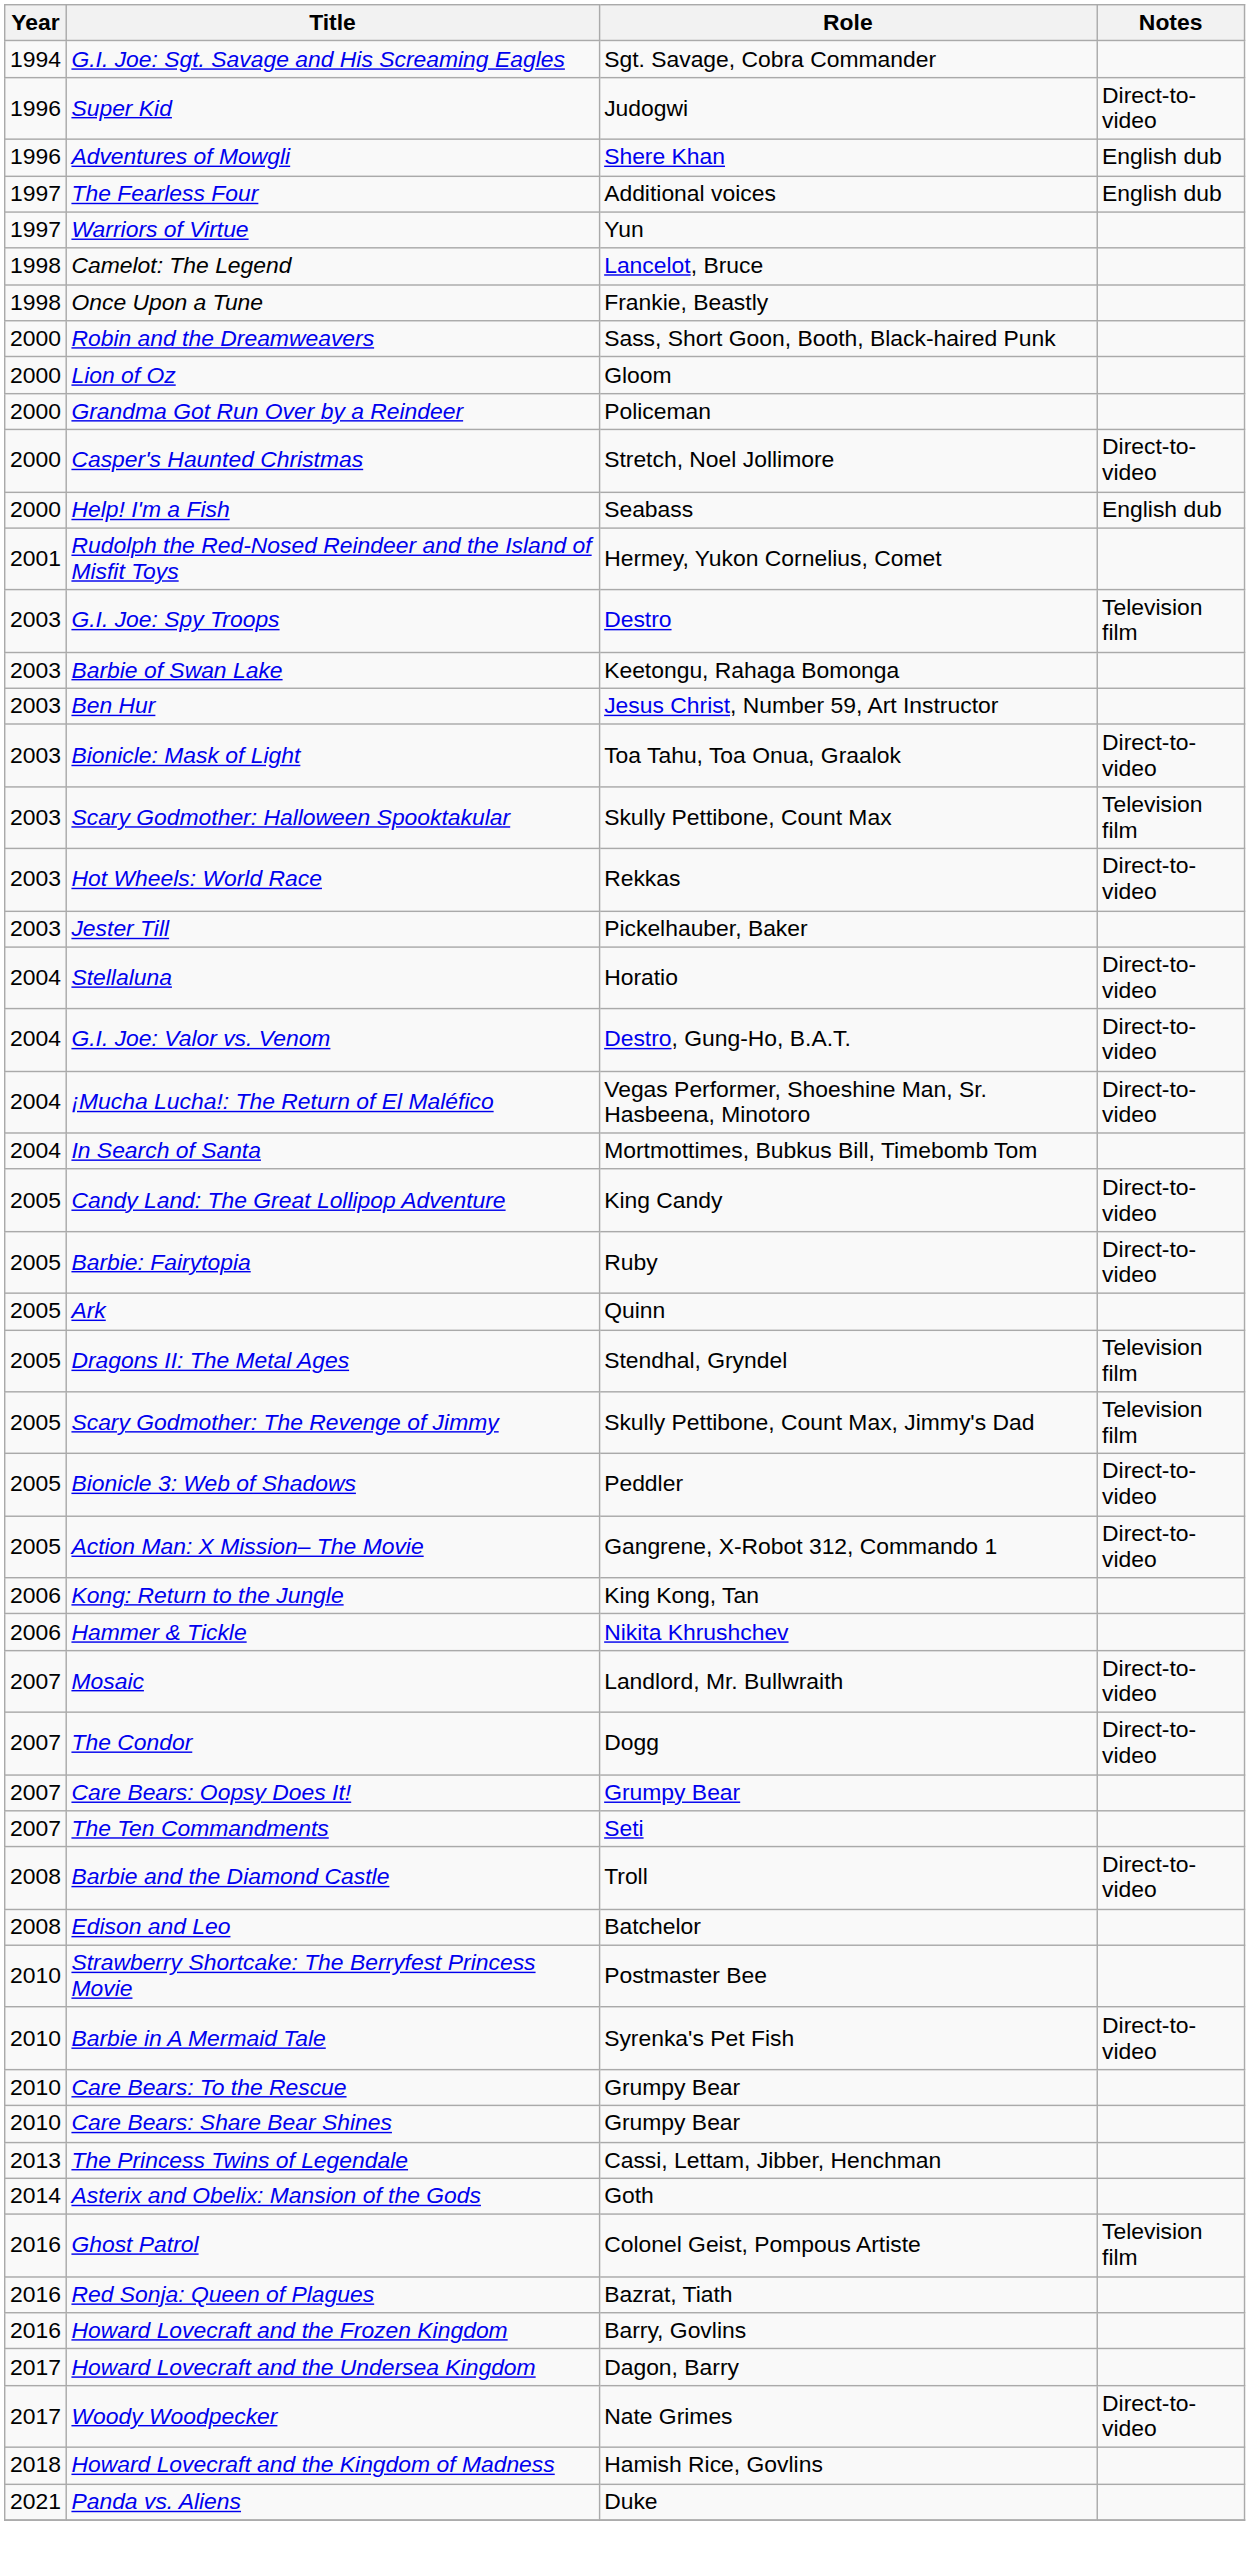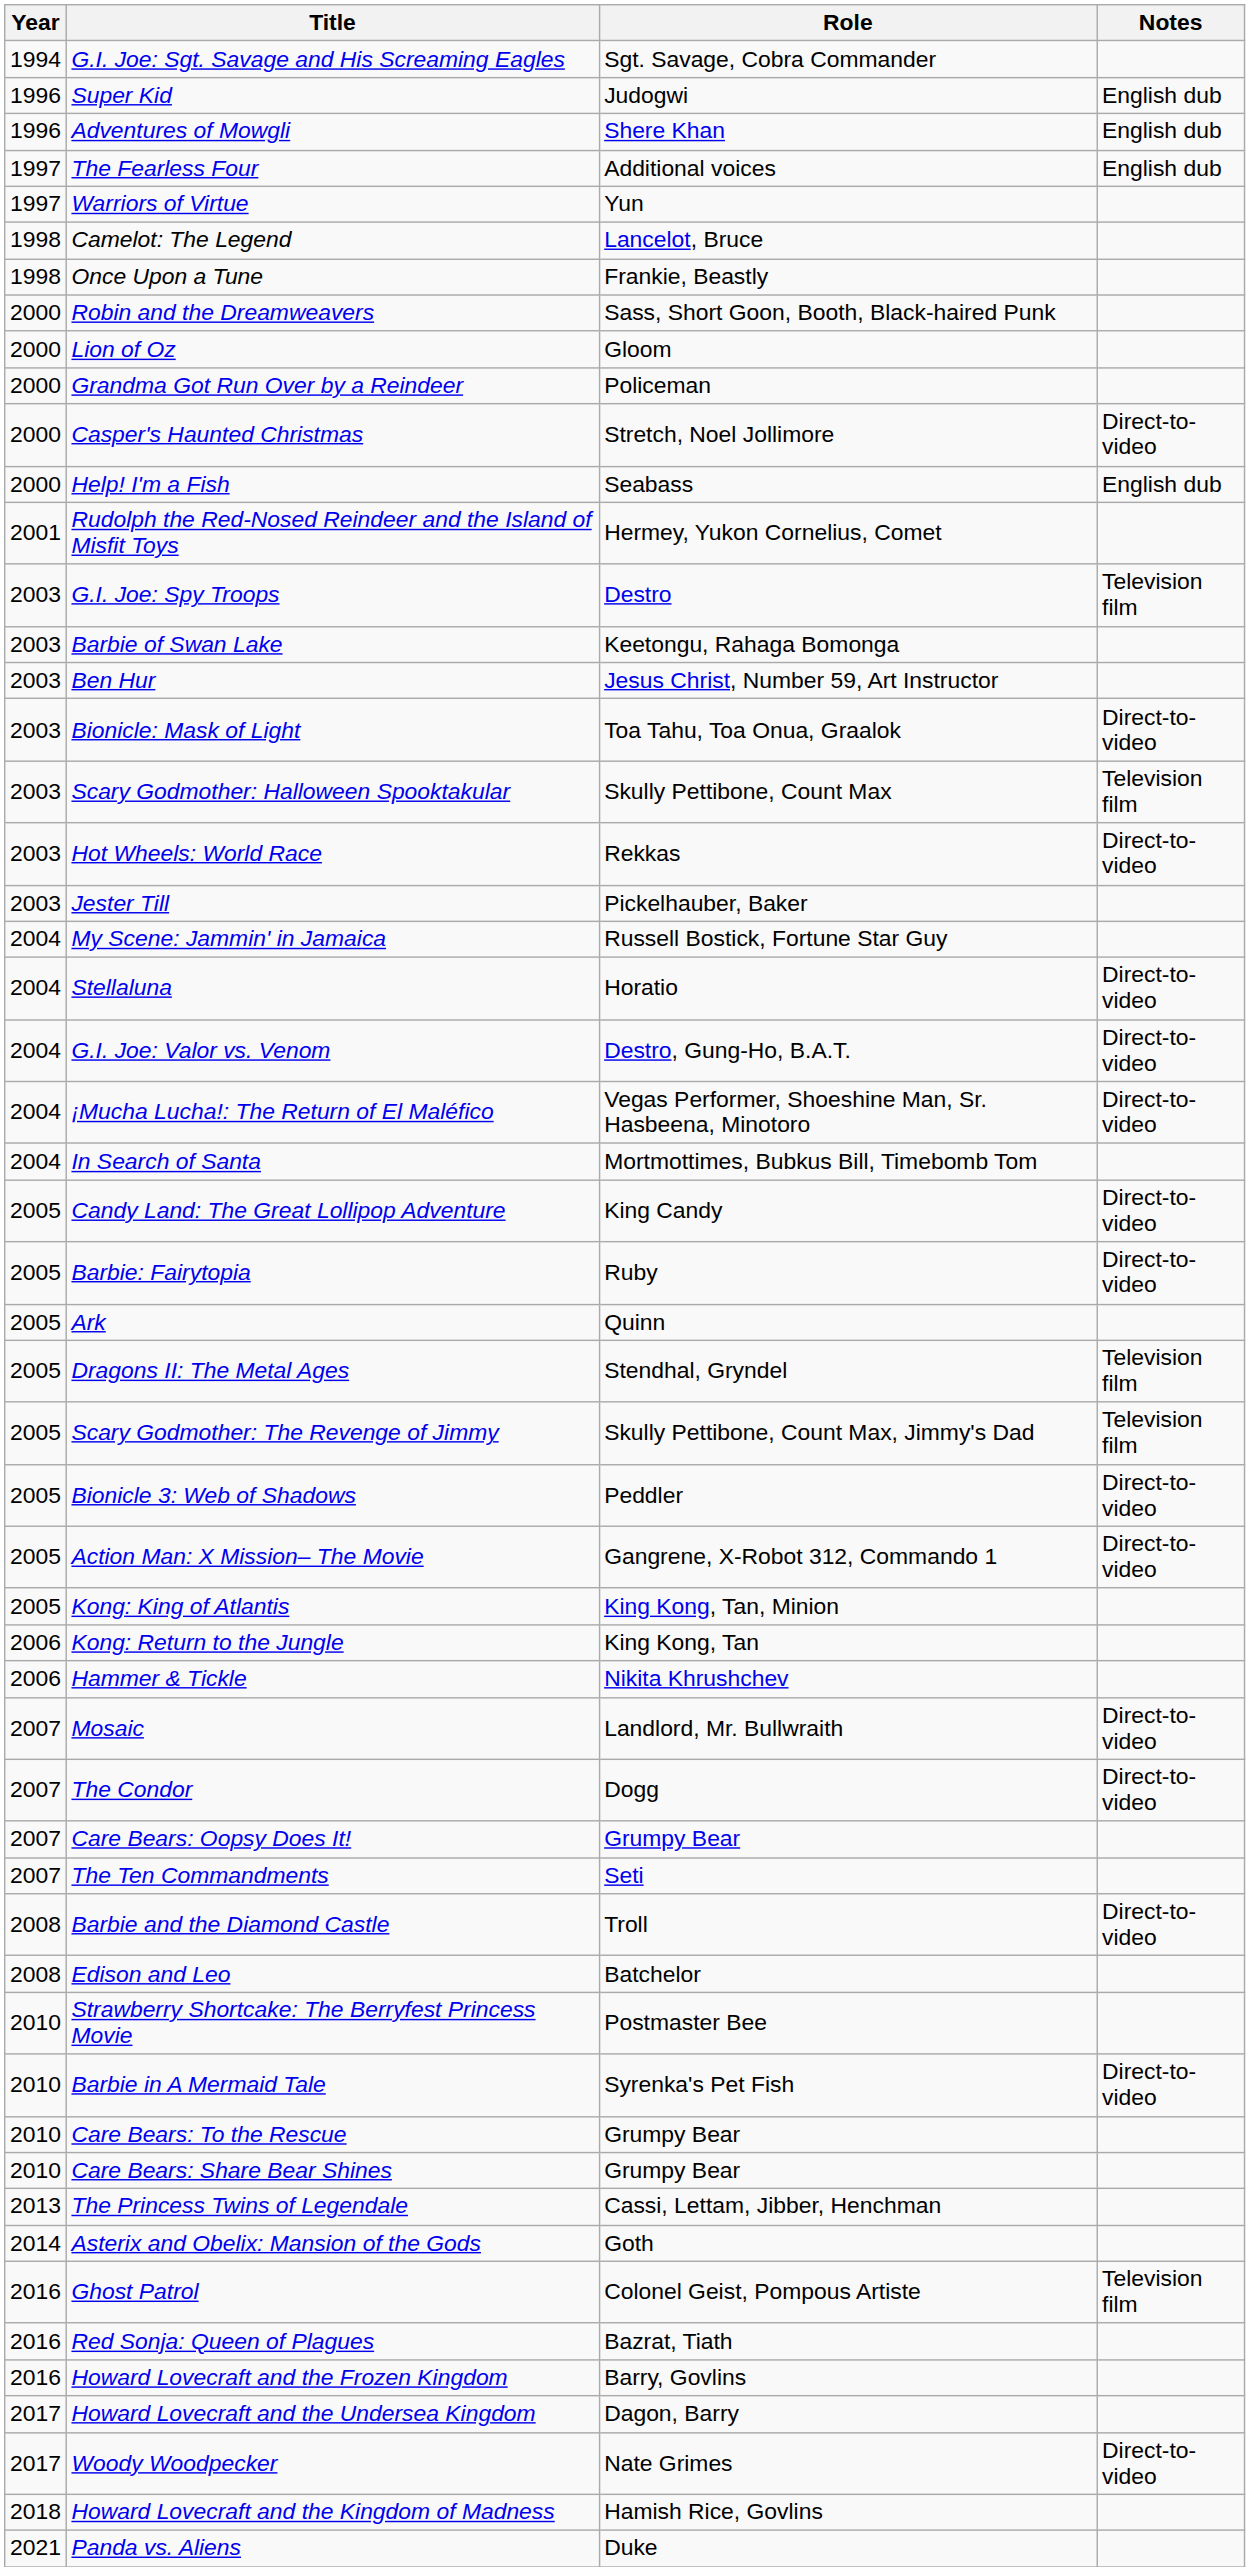Super Kid | Notes: Direct-to-video -> English dub
+ row: 2004 | My Scene: Jammin' in Jamaica | Russell Bostick, Fortune Star Guy
+ row: 2005 | Kong: King of Atlantis | King Kong, Tan, Minion
